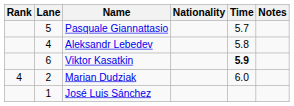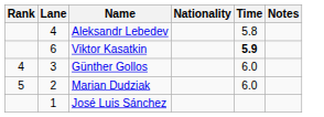- row: 5 | Pasquale Giannattasio | 5.7
+ row: 4 | 3 | Günther Gollos | 6.0
Marian Dudziak | Rank: 4 -> 5
